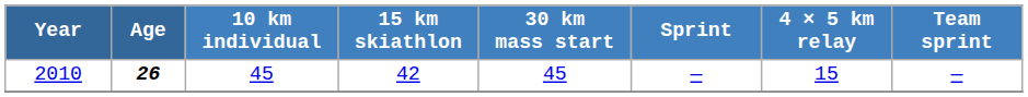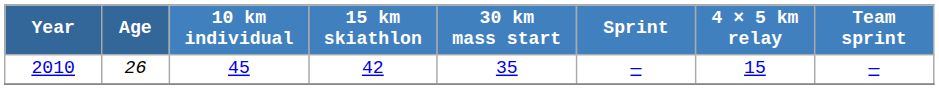2010 | Age: bold -> normal
2010 | 30 km mass start: 45 -> 35
